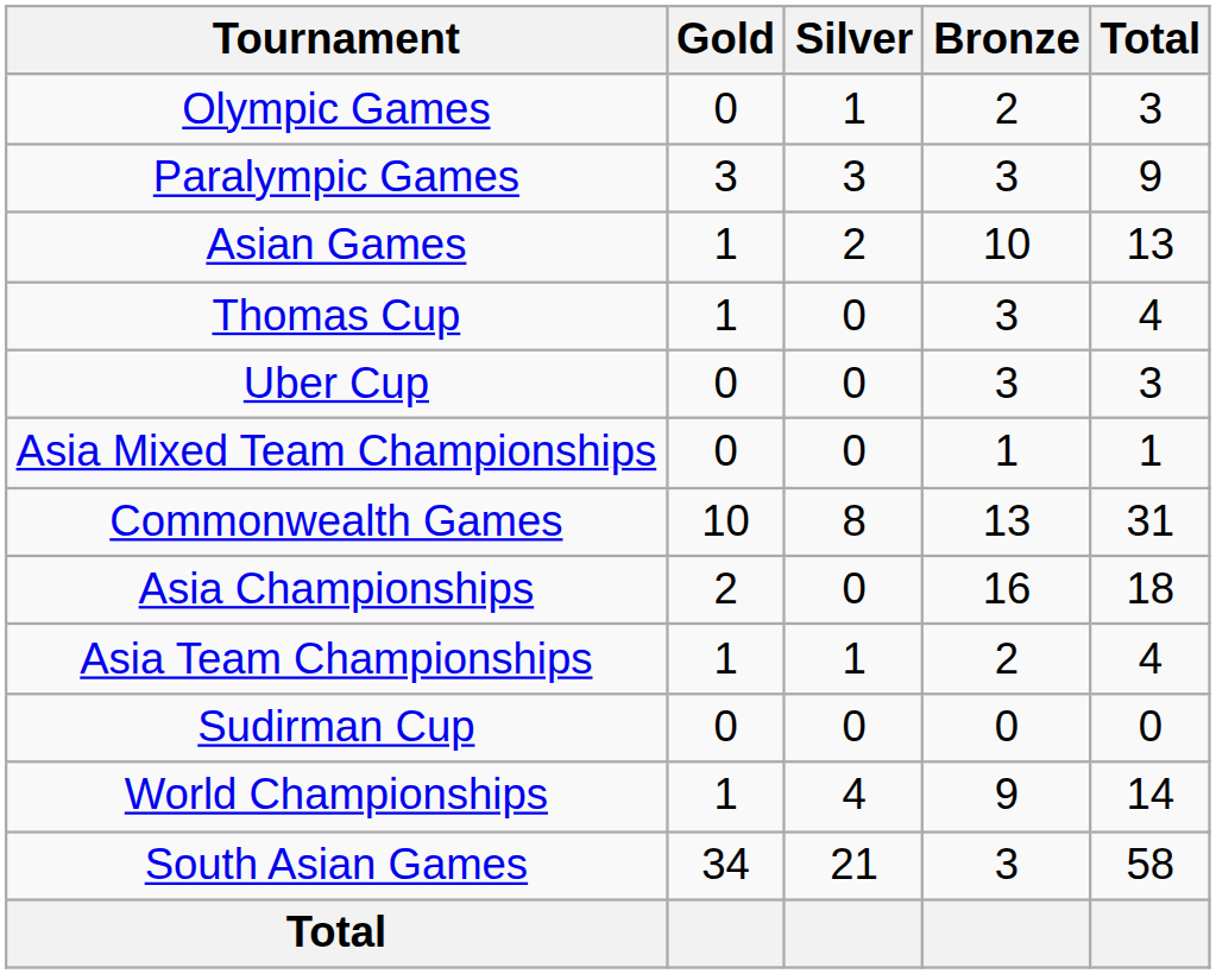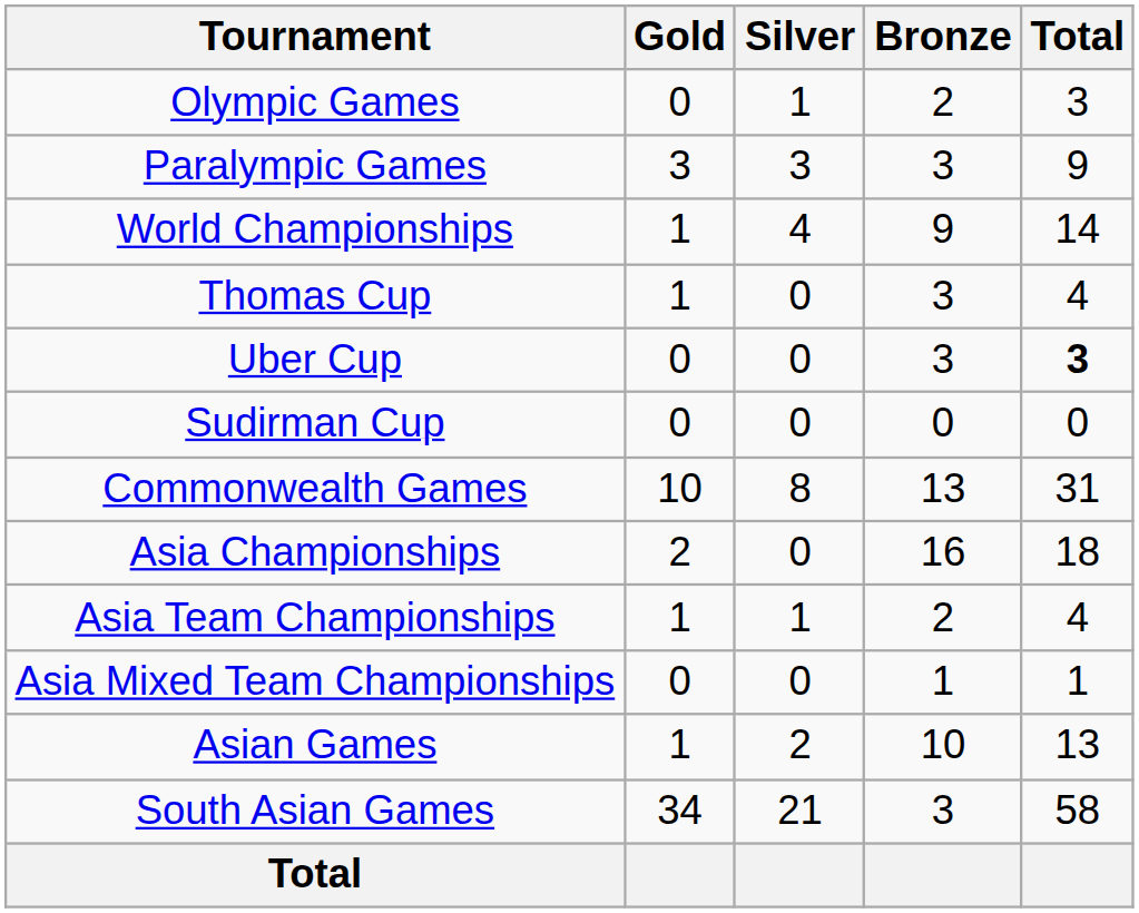rows swapped: World Championships <-> Asian Games
Uber Cup | Total: normal -> bold
rows swapped: Sudirman Cup <-> Asia Mixed Team Championships
